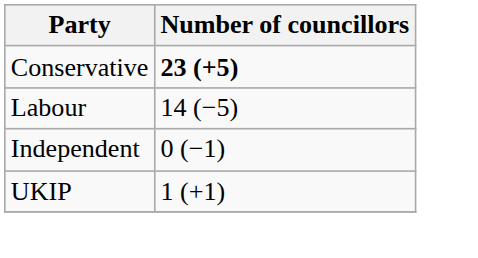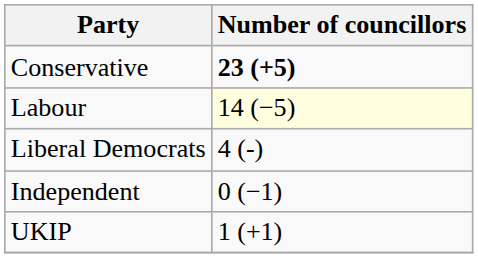Labour | Number of councillors: no background -> lightyellow background
+ row: Liberal Democrats | 4 (-)
